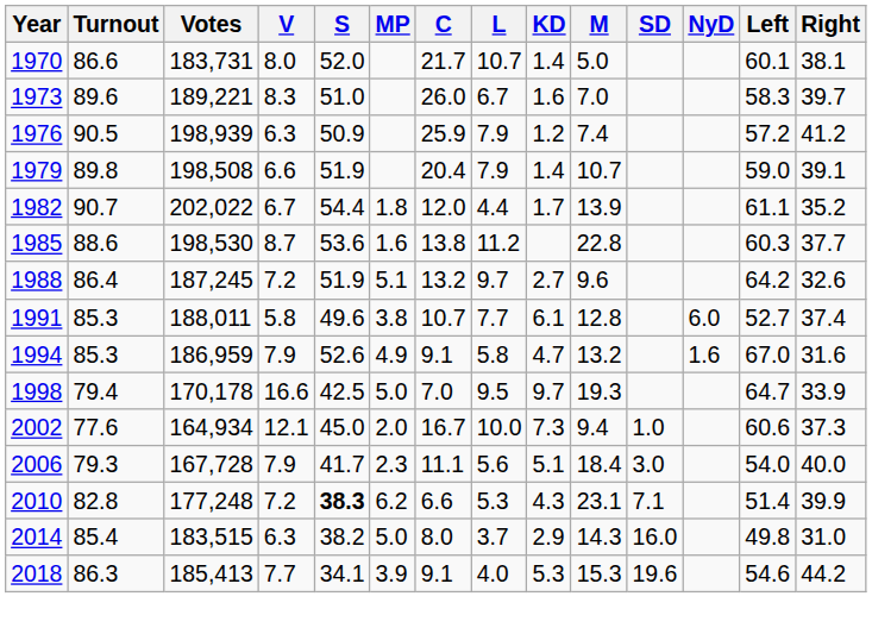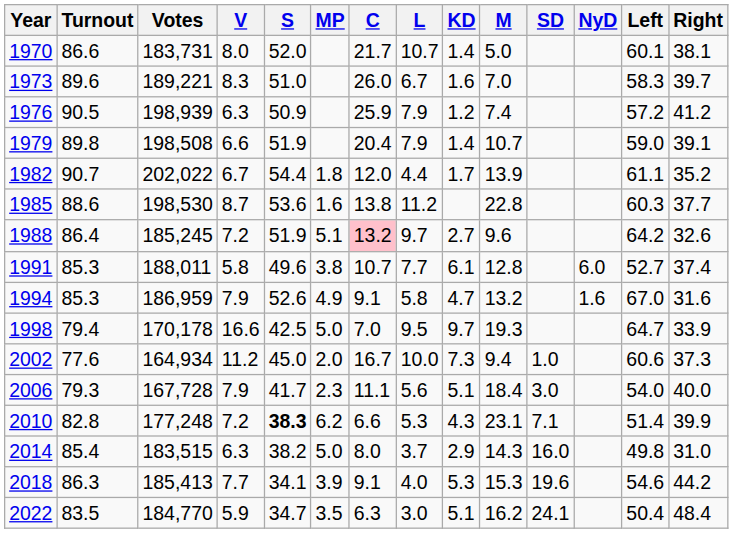1988 | Votes: 187,245 -> 185,245
1988 | C: no background -> pink background
2002 | V: 12.1 -> 11.2
+ row: 2022 | 83.5 | 184,770 | 5.9 | 34.7 | 3.5 | 6.3 | 3.0 | 5.1 | 16.2 | 24.1 | 50.4 | 48.4
